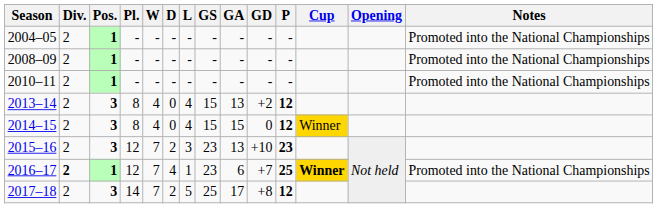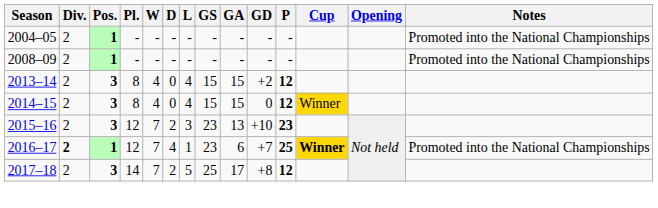- row: 2010–11 | 2 | 1 | - | - | - | - | - | - | - | - | Promoted into the National Championships
2013–14 | GA: 13 -> 15
